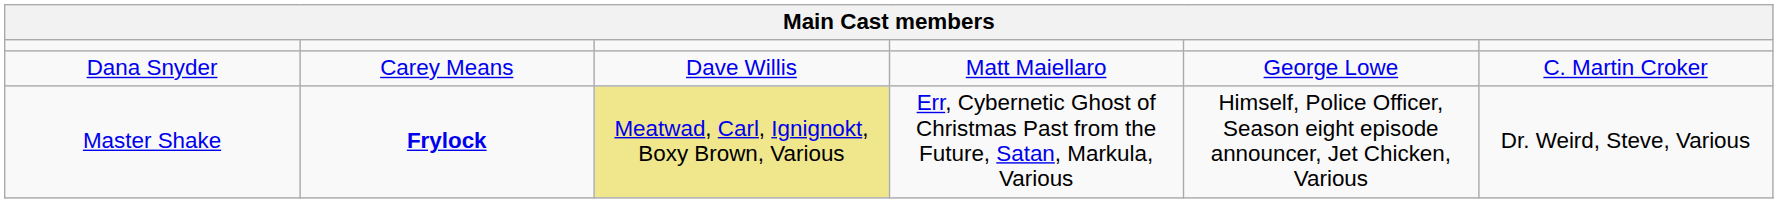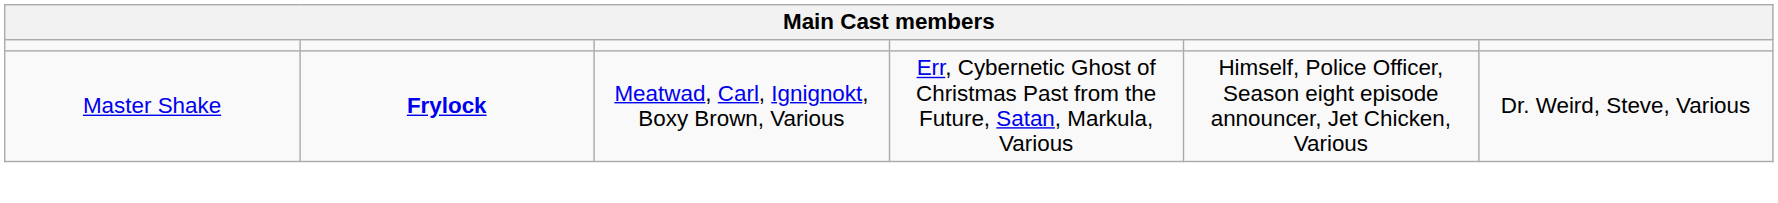- row: Dana Snyder | Carey Means | Dave Willis | Matt Maiellaro | George Lowe | C. Martin Croker
Master Shake | column 3: khaki background -> no background
